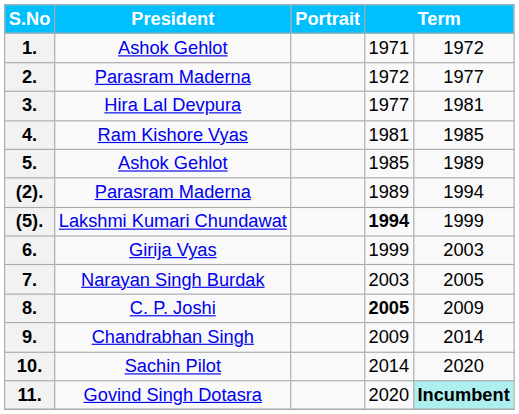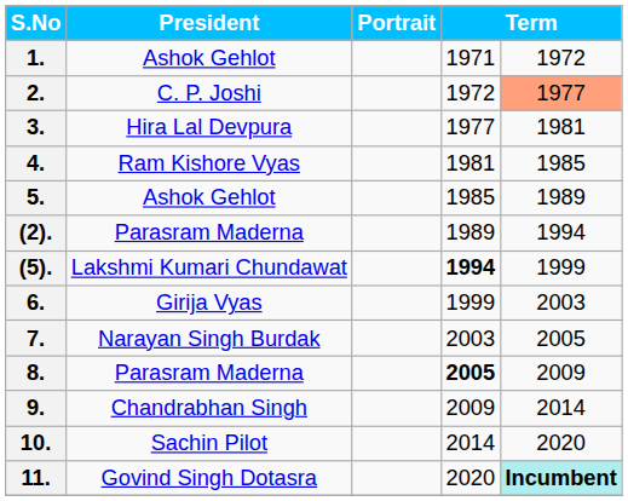2. | President: Parasram Maderna -> C. P. Joshi
2. | column 5: no background -> lightsalmon background
8. | President: C. P. Joshi -> Parasram Maderna
